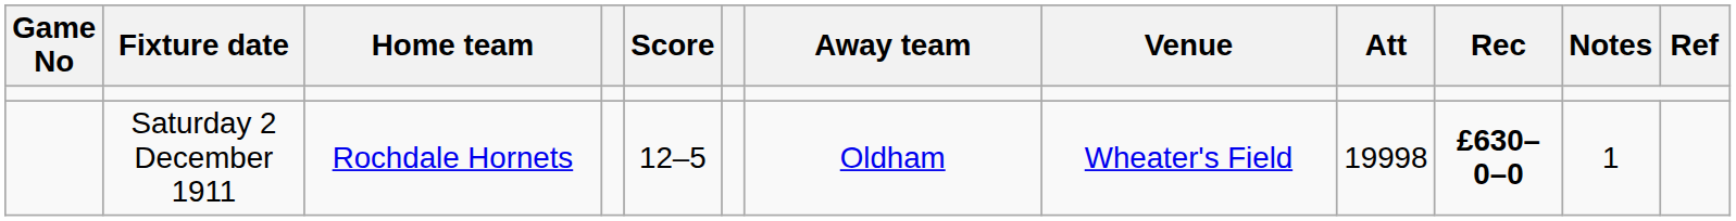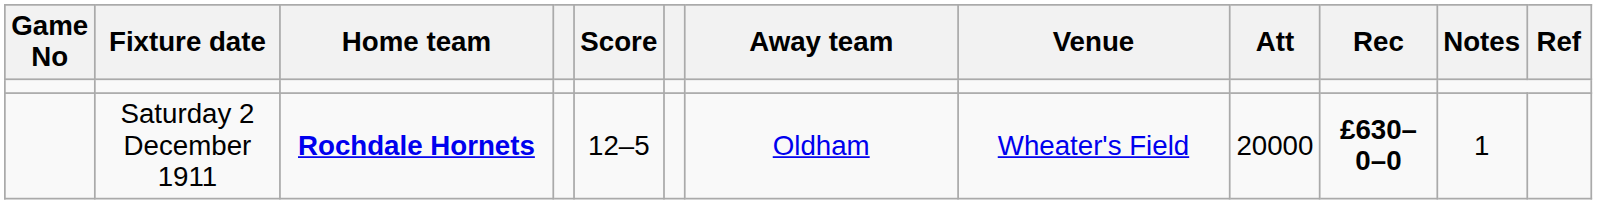Saturday 2 December 1911 | Home team: normal -> bold
Saturday 2 December 1911 | Att: 19998 -> 20000
